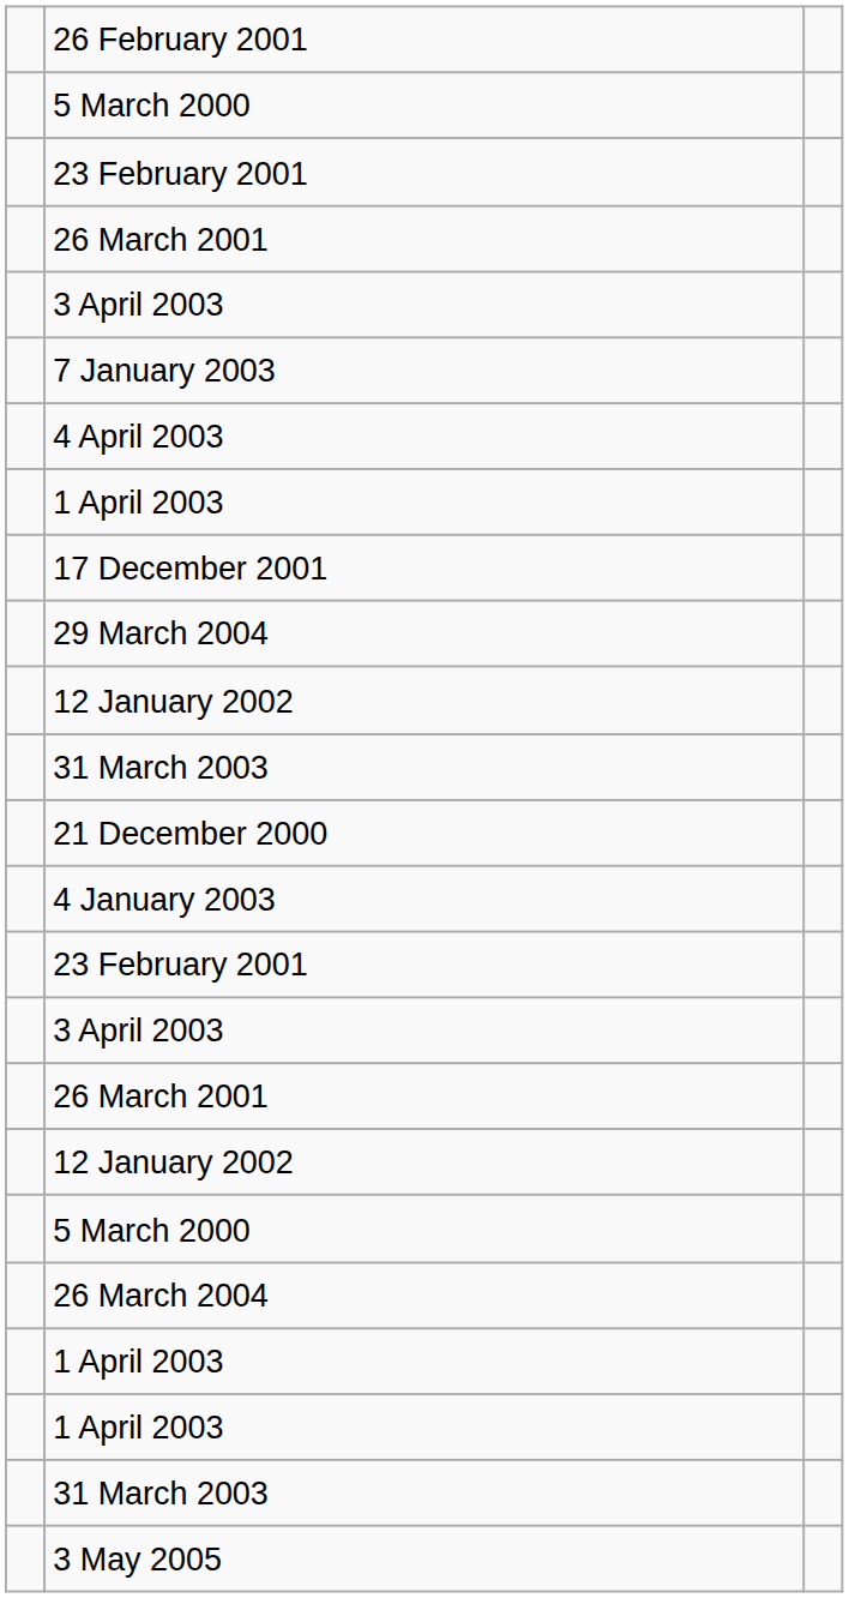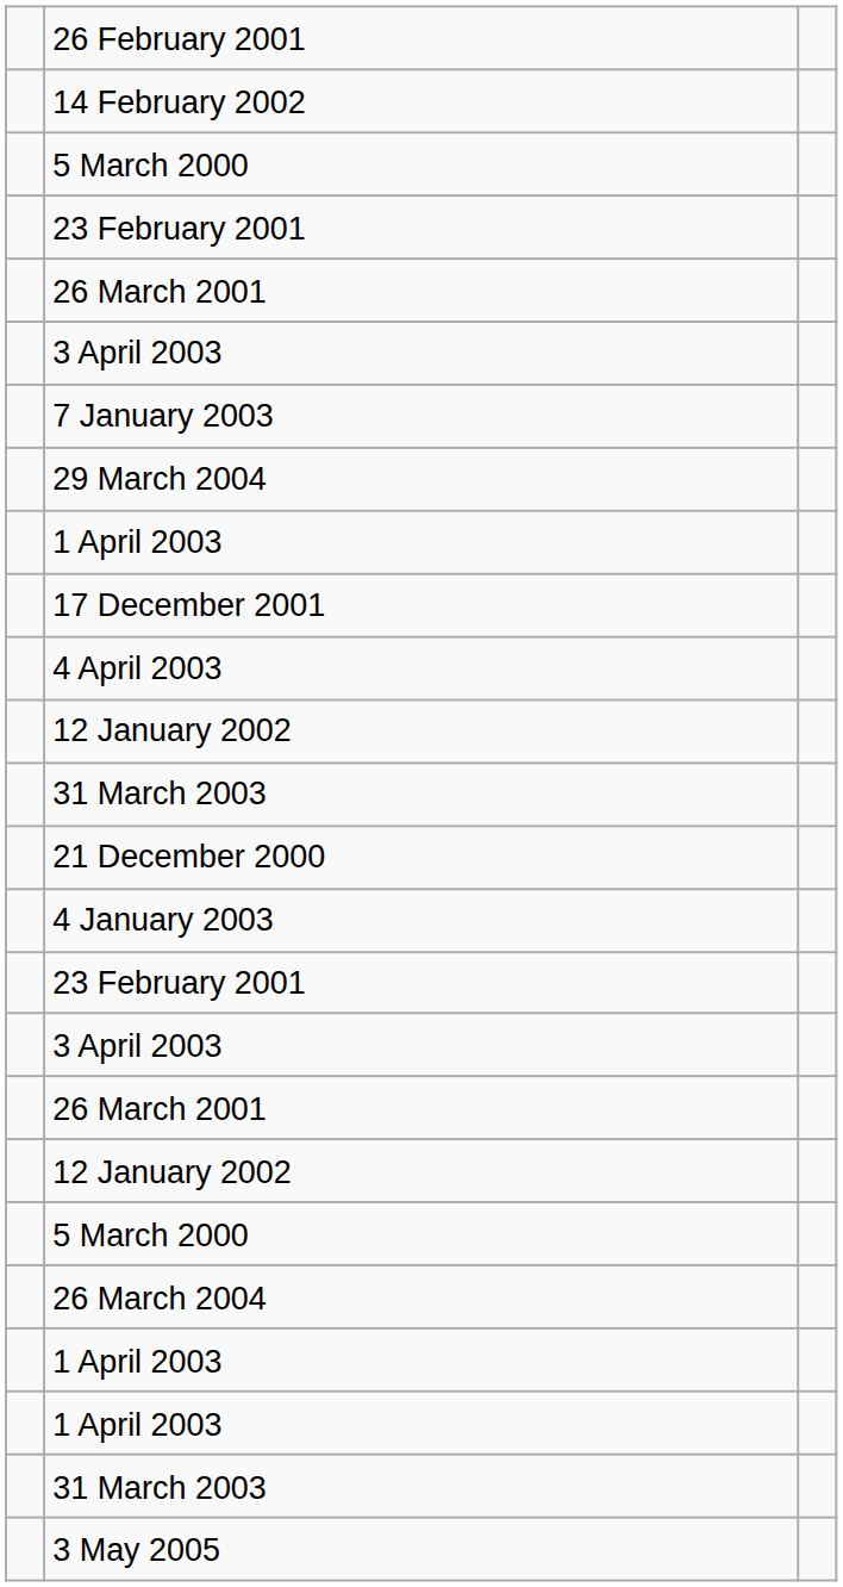+ row: 14 February 2002
rows swapped: 29 March 2004 <-> 4 April 2003
